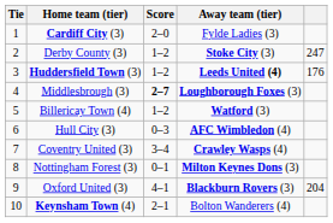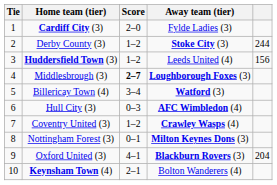Derby County (3) | column 5: 247 -> 244
Huddersfield Town (3) | Away team (tier): bold -> normal
Huddersfield Town (3) | column 5: 176 -> 156
Billericay Town (4) | Score: 1–2 -> 3–4
Coventry United (3) | Score: 3–4 -> 1–2
